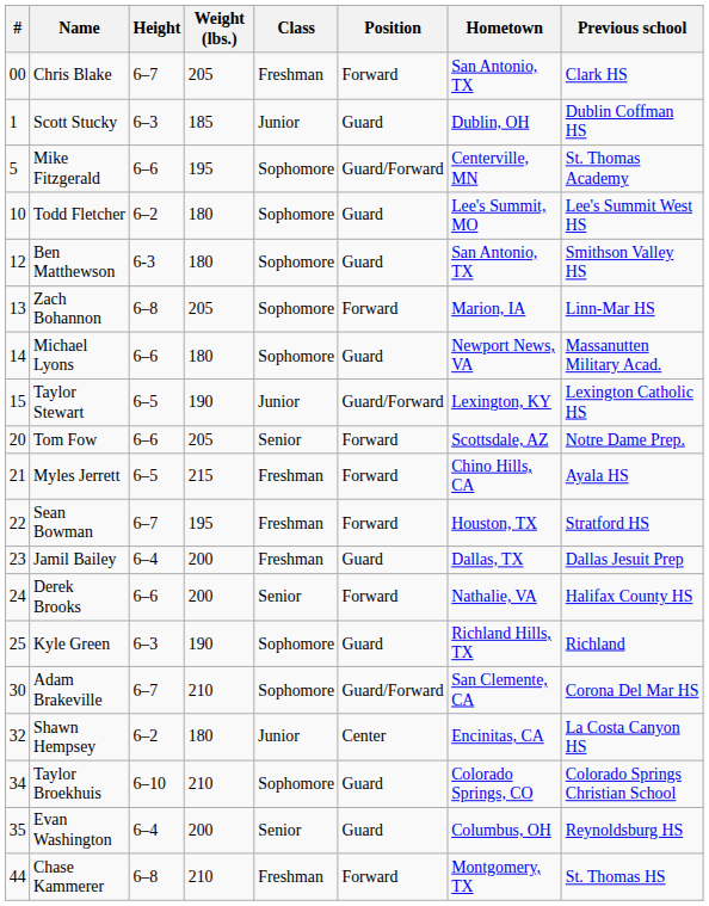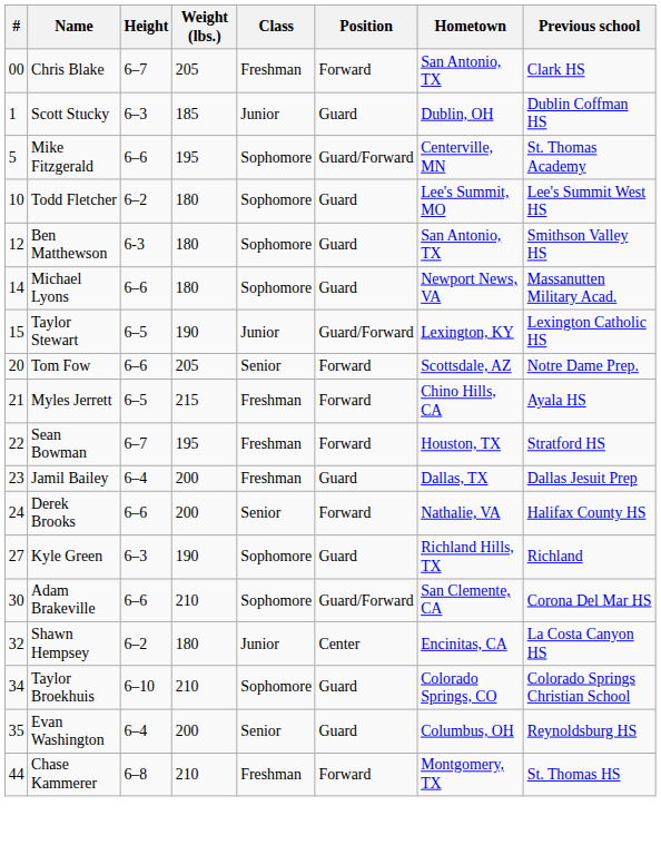- row: 13 | Zach Bohannon | 6–8 | 205 | Sophomore | Forward | Marion, IA | Linn-Mar HS
Kyle Green | #: 25 -> 27
Adam Brakeville | Height: 6–7 -> 6–6
